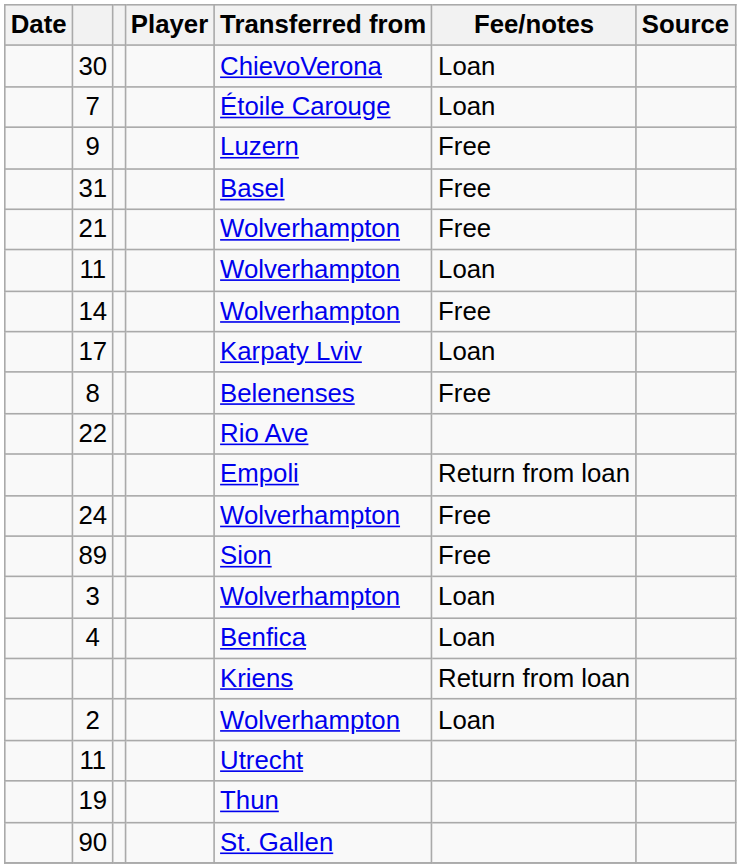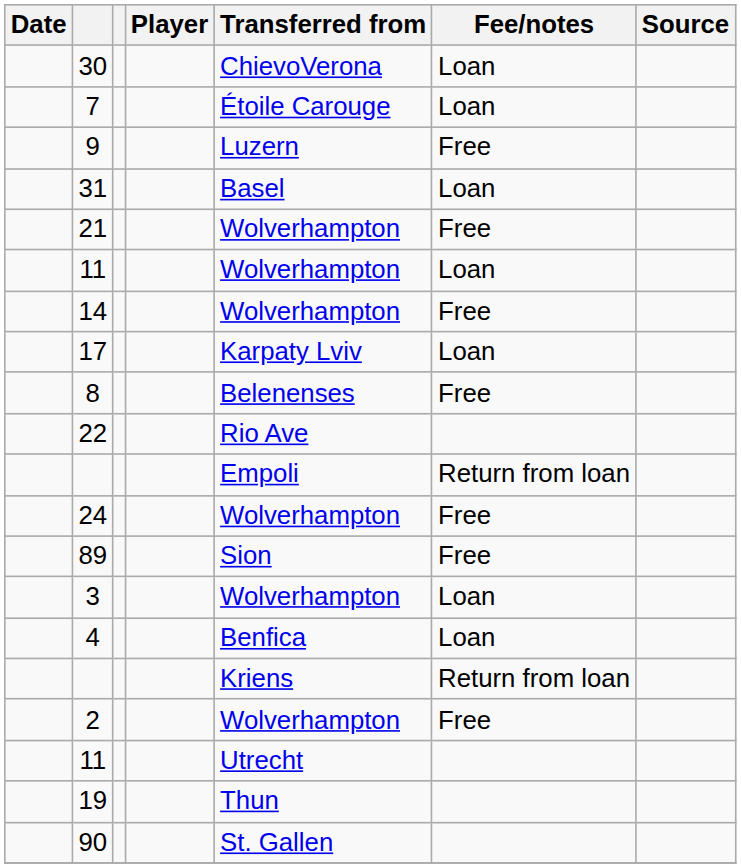31 | Fee/notes: Free -> Loan
2 | Fee/notes: Loan -> Free
